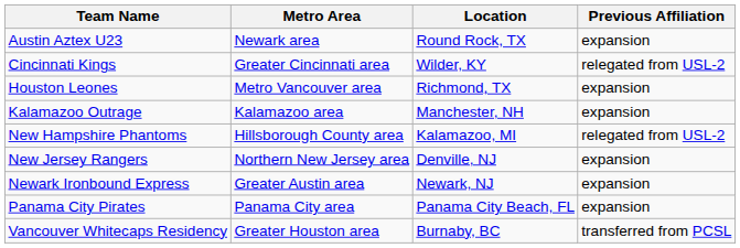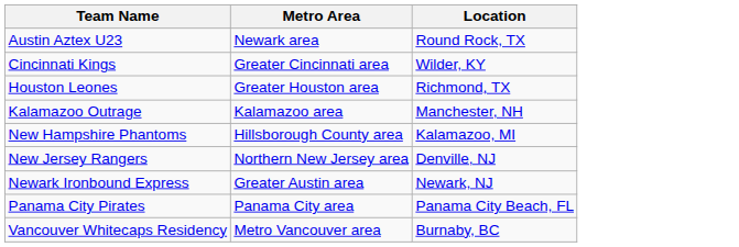- column: Previous Affiliation | expansion | relegated from USL-2 | expansion | expansion | relegated from USL-2 | expansion | expansion | expansion | transferred from PCSL
Houston Leones | Metro Area: Metro Vancouver area -> Greater Houston area
Vancouver Whitecaps Residency | Metro Area: Greater Houston area -> Metro Vancouver area
